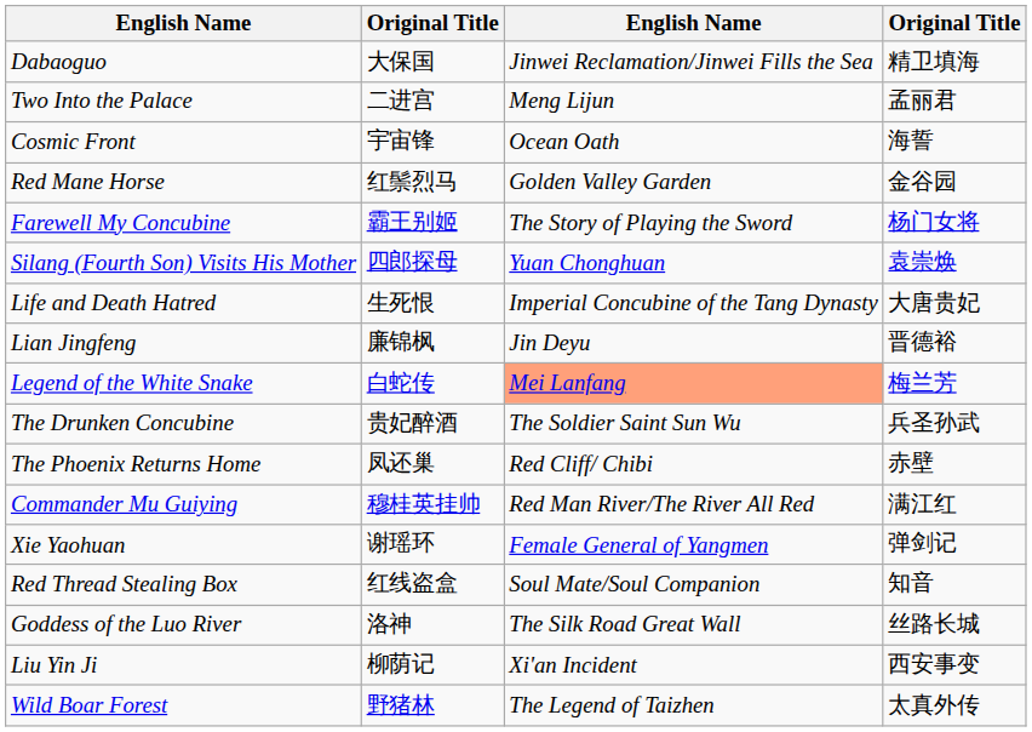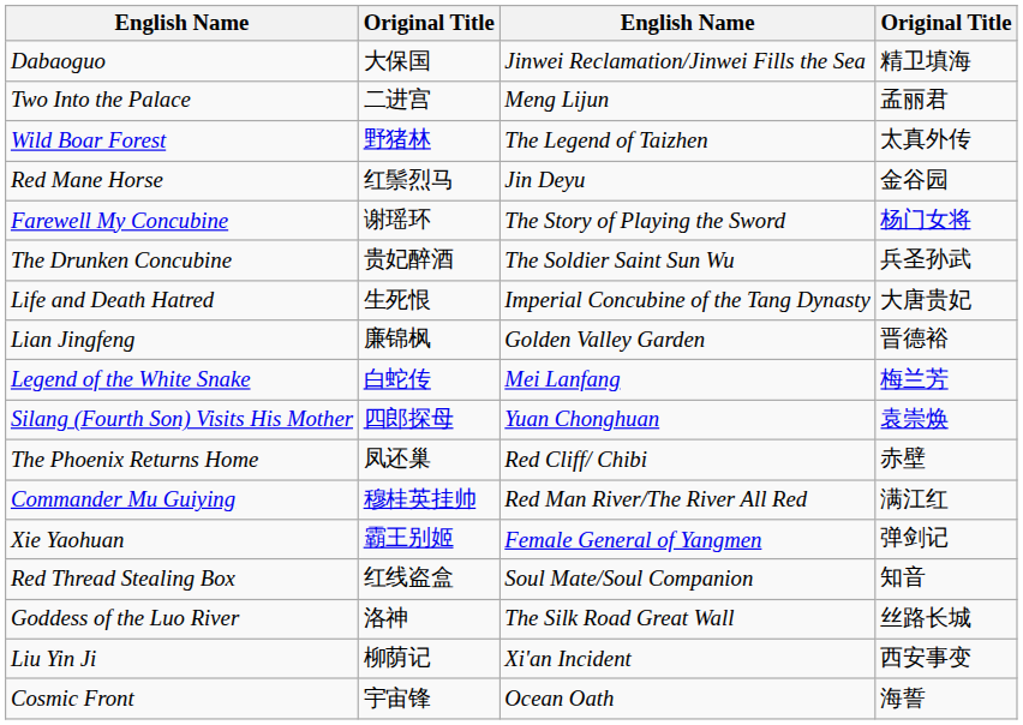rows swapped: Cosmic Front <-> Wild Boar Forest
Red Mane Horse | column 3: Golden Valley Garden -> Jin Deyu
Farewell My Concubine | column 2: 霸王别姬 -> 谢瑶环
rows swapped: The Drunken Concubine <-> Silang (Fourth Son) Visits His Mother
Lian Jingfeng | column 3: Jin Deyu -> Golden Valley Garden
Legend of the White Snake | column 3: lightsalmon background -> no background
Xie Yaohuan | column 2: 谢瑶环 -> 霸王别姬
